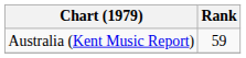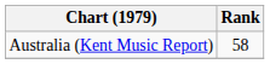Australia (Kent Music Report) | Rank: 59 -> 58
